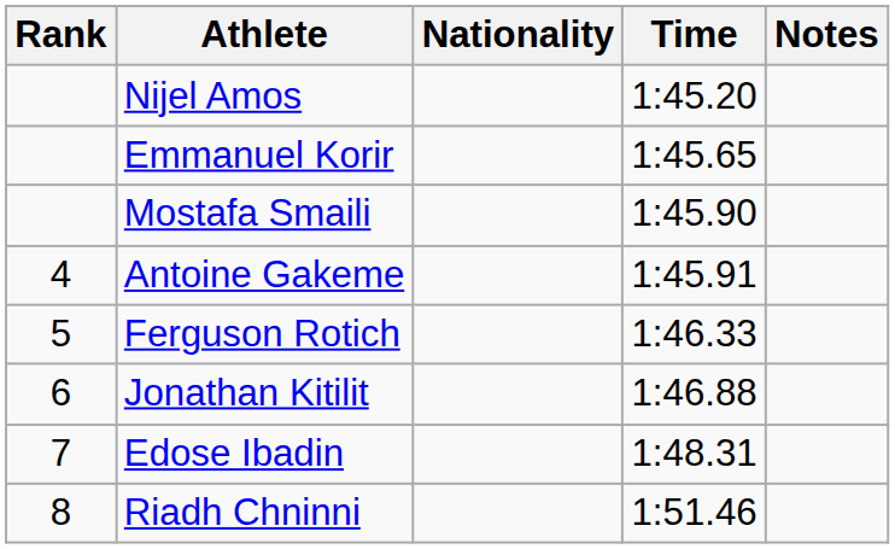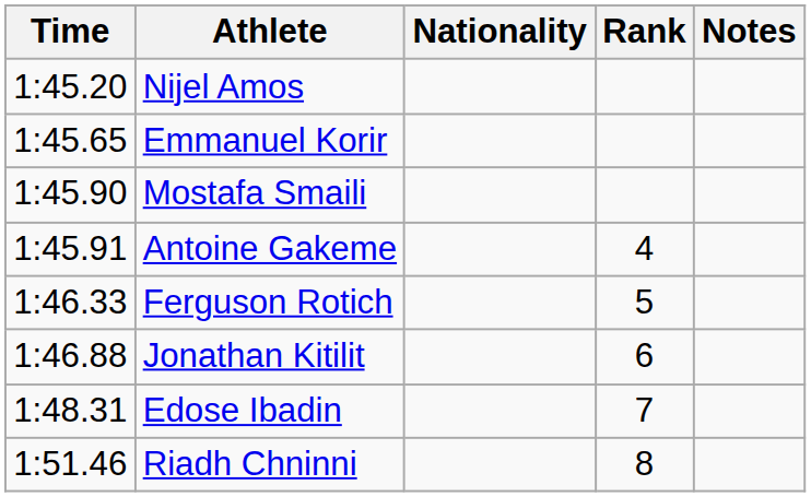columns swapped: Rank <-> Time
